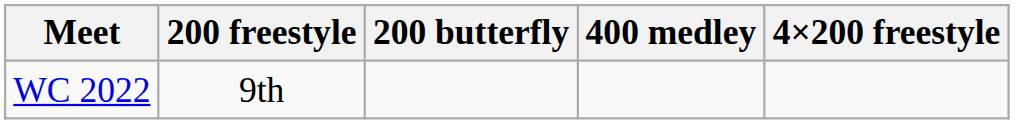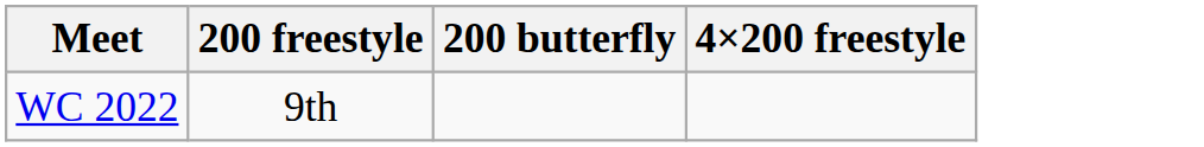- column: 400 medley
